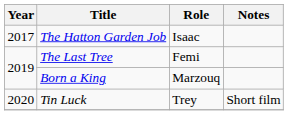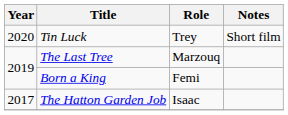rows swapped: The Hatton Garden Job <-> Tin Luck
The Last Tree | Role: Femi -> Marzouq
Born a King | Role: Marzouq -> Femi
